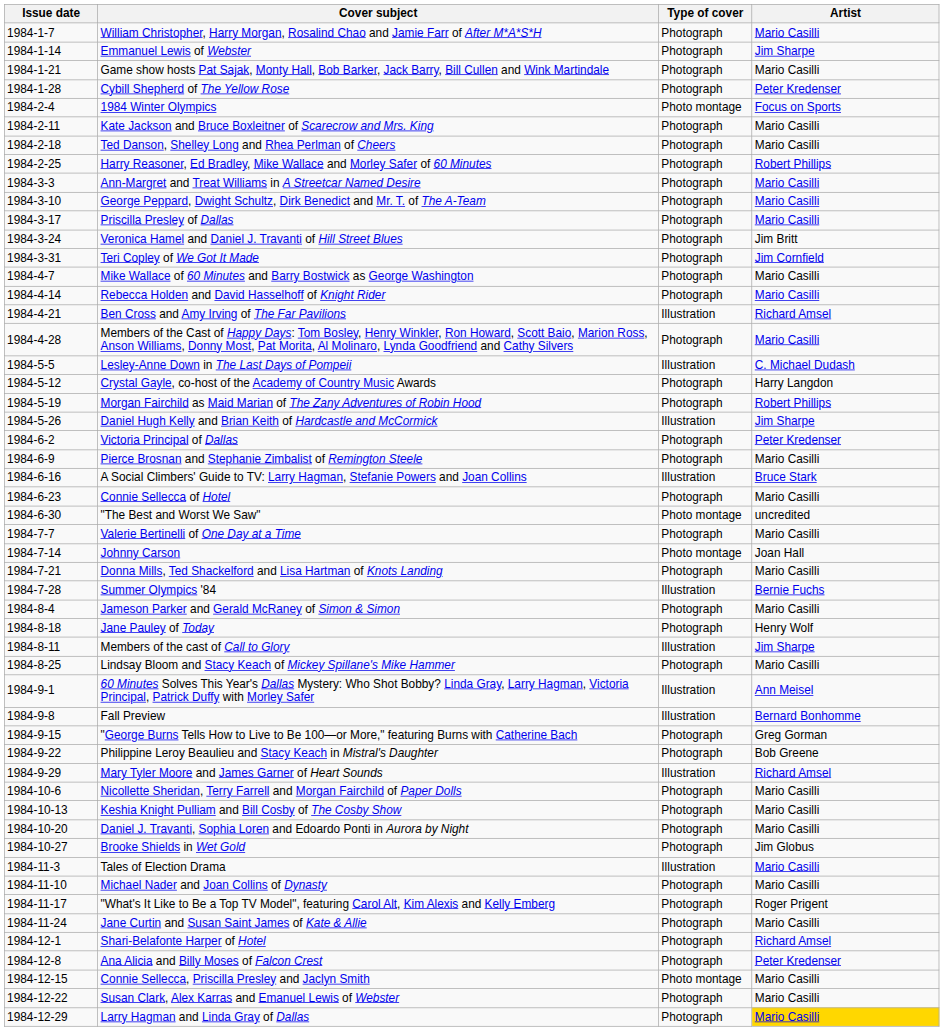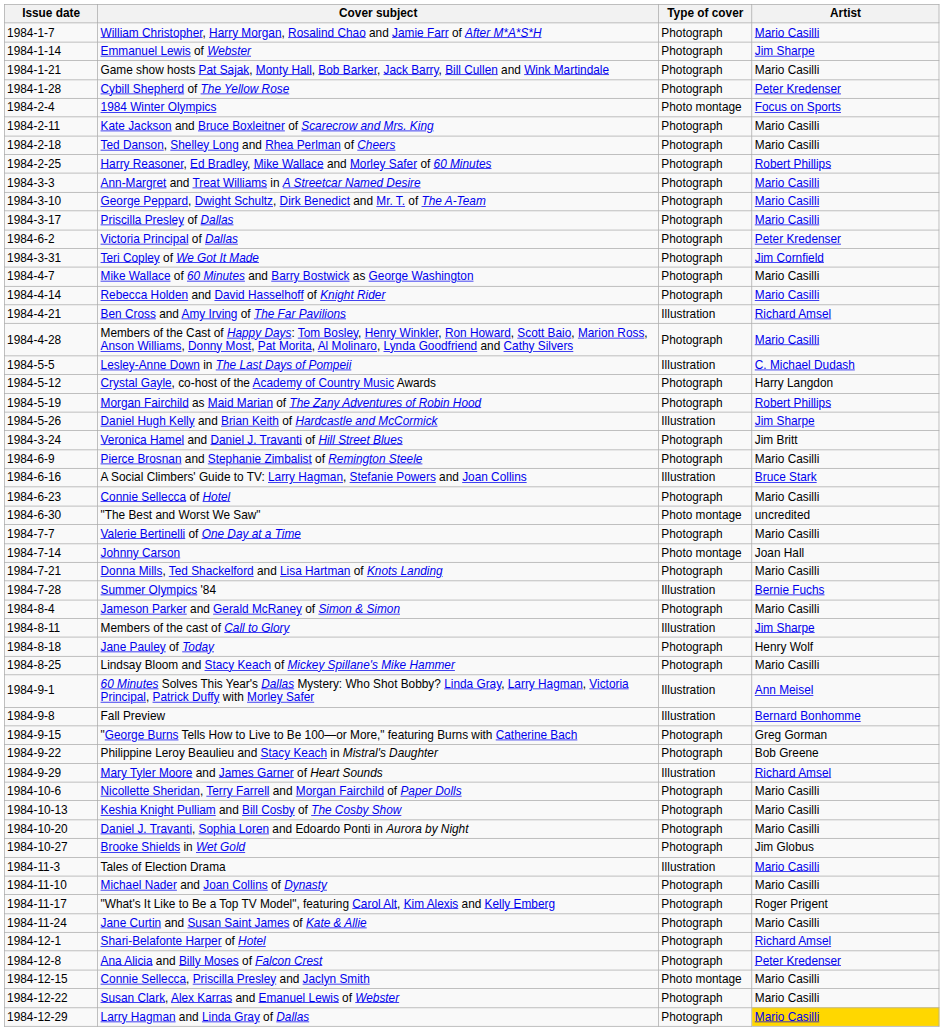rows swapped: Veronica Hamel and Daniel J. Travanti of Hill Street Blues <-> Victoria Principal of Dallas
rows swapped: Members of the cast of Call to Glory <-> Jane Pauley of Today
